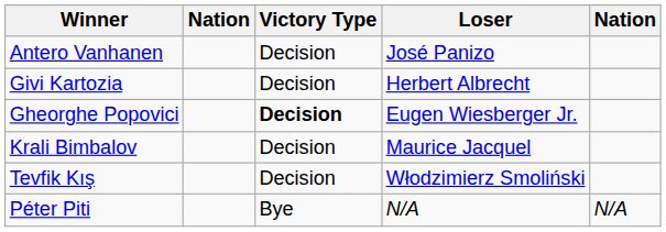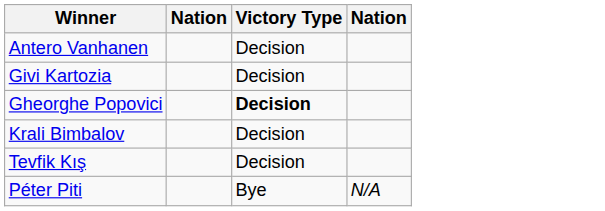- column: Loser | José Panizo | Herbert Albrecht | Eugen Wiesberger Jr. | Maurice Jacquel | Włodzimierz Smoliński | N/A
